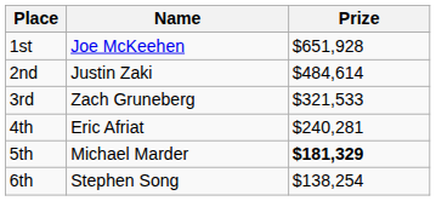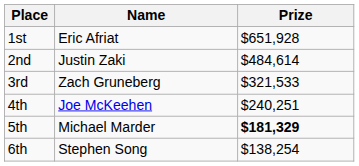1st | Name: Joe McKeehen -> Eric Afriat
4th | Name: Eric Afriat -> Joe McKeehen
4th | Prize: $240,281 -> $240,251
